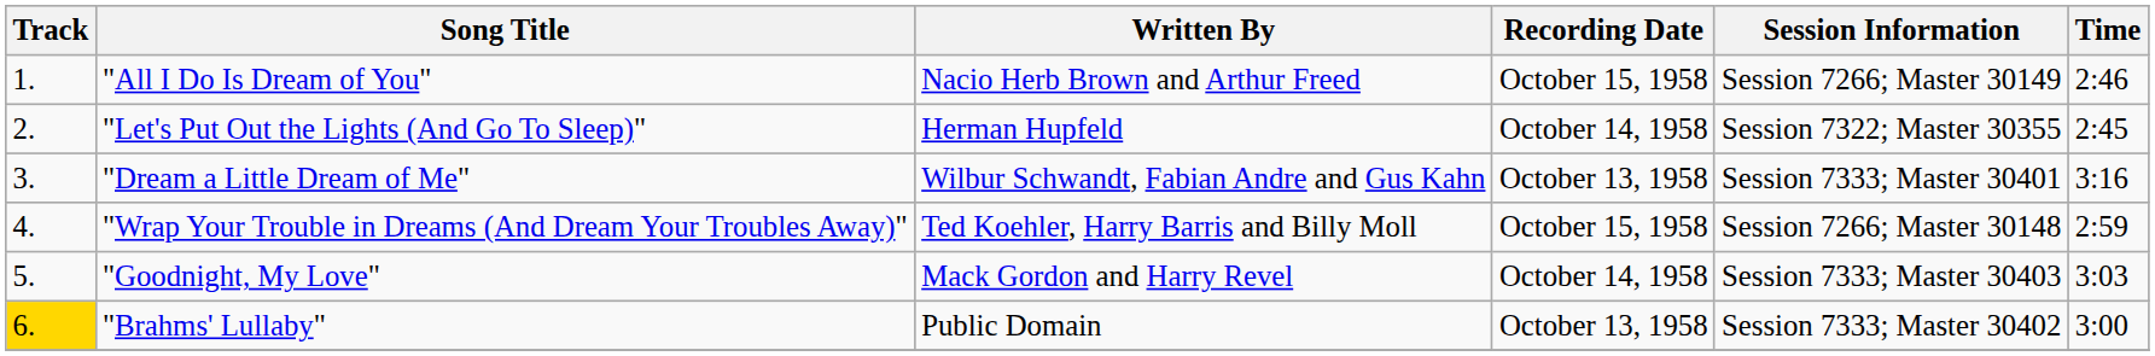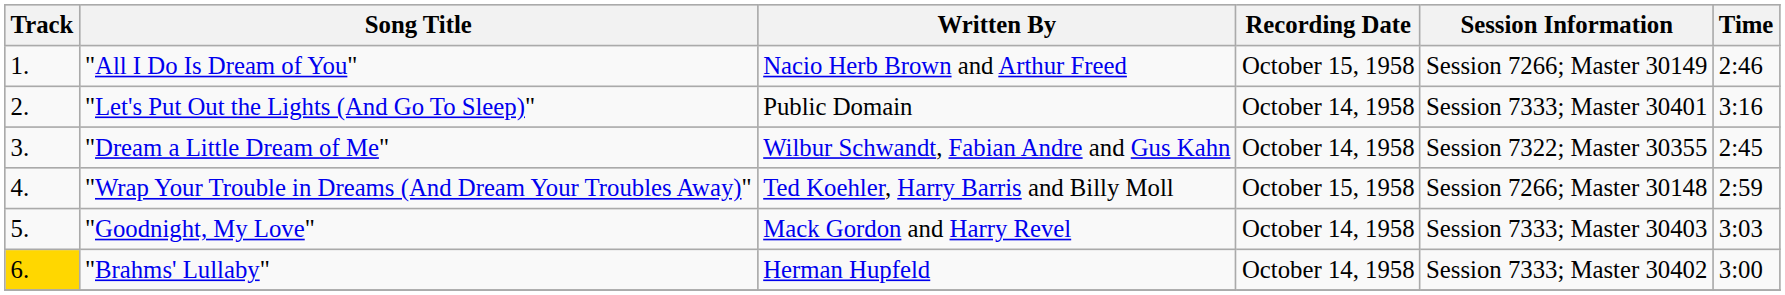"Let's Put Out the Lights (And Go To Sleep)" | Written By: Herman Hupfeld -> Public Domain
"Let's Put Out the Lights (And Go To Sleep)" | Session Information: Session 7322; Master 30355 -> Session 7333; Master 30401
"Let's Put Out the Lights (And Go To Sleep)" | Time: 2:45 -> 3:16
"Dream a Little Dream of Me" | Recording Date: October 13, 1958 -> October 14, 1958
"Dream a Little Dream of Me" | Session Information: Session 7333; Master 30401 -> Session 7322; Master 30355
"Dream a Little Dream of Me" | Time: 3:16 -> 2:45
"Brahms' Lullaby" | Written By: Public Domain -> Herman Hupfeld
"Brahms' Lullaby" | Recording Date: October 13, 1958 -> October 14, 1958
